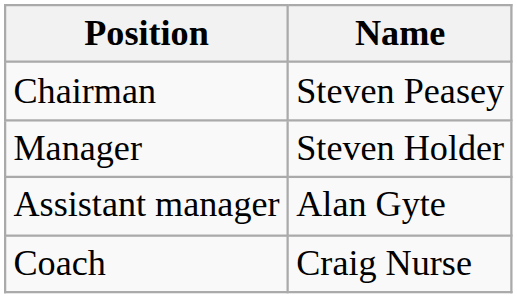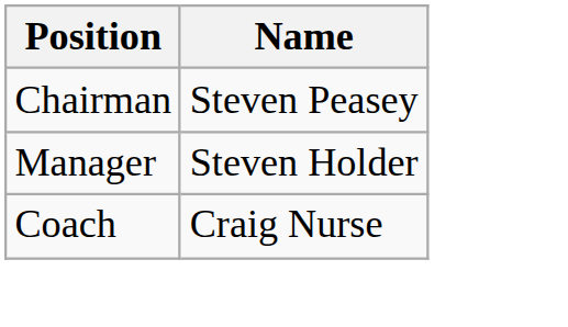- row: Assistant manager | Alan Gyte
